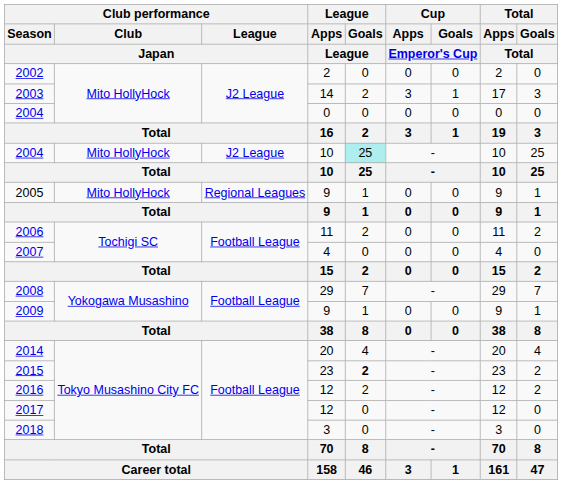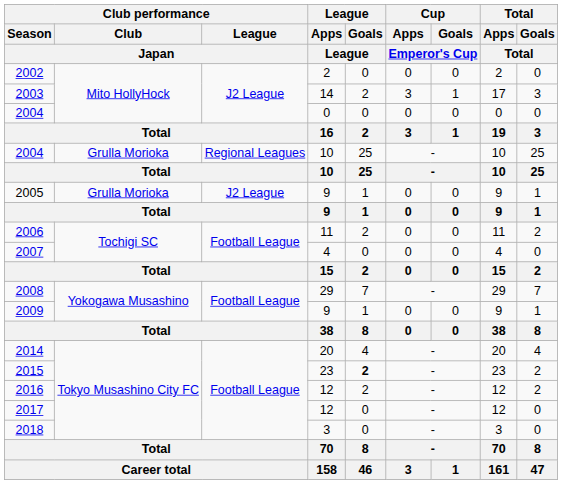2004 / 10 | Club performance / Club / Japan: Mito HollyHock -> Grulla Morioka
2004 / 10 | Club performance / League / Japan: J2 League -> Regional Leagues
2004 / 10 | League / Goals / League: paleturquoise background -> no background
2005 | Club performance / Club / Japan: Mito HollyHock -> Grulla Morioka
2005 | Club performance / League / Japan: Regional Leagues -> J2 League
